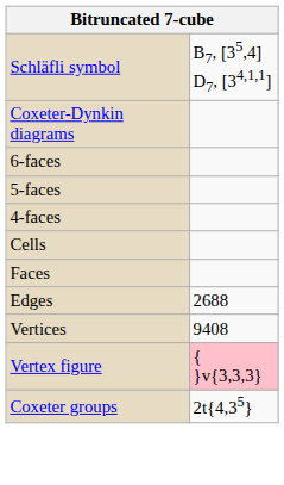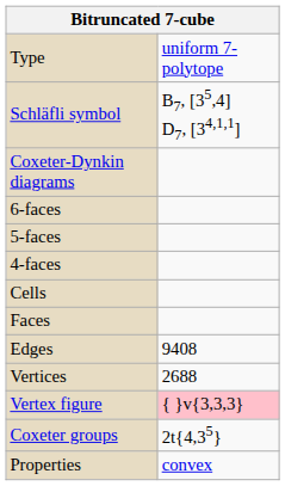+ row: Type | uniform 7-polytope
Edges | column 2: 2688 -> 9408
Vertices | column 2: 9408 -> 2688
+ row: Properties | convex
